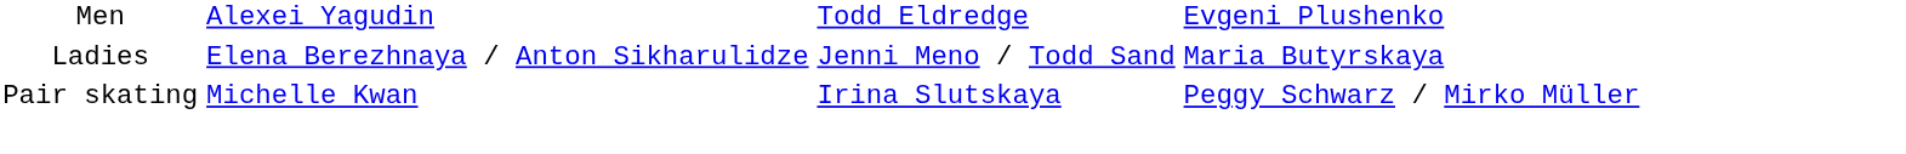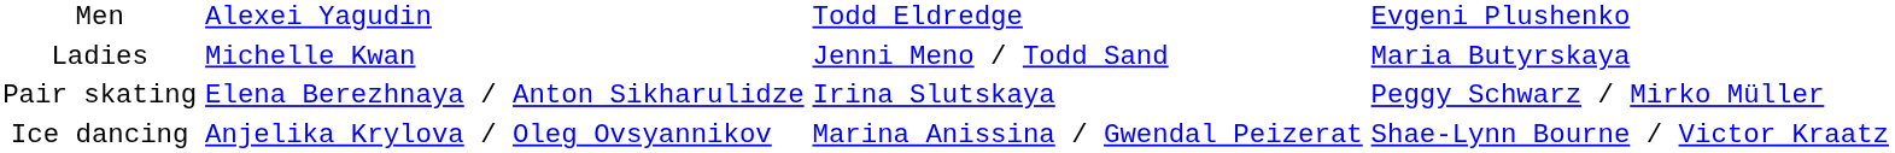Ladies | column 2: Elena Berezhnaya / Anton Sikharulidze -> Michelle Kwan
Pair skating | column 2: Michelle Kwan -> Elena Berezhnaya / Anton Sikharulidze
+ row: Ice dancing | Anjelika Krylova / Oleg Ovsyannikov | Marina Anissina / Gwendal Peizerat | Shae-Lynn Bourne / Victor Kraatz
